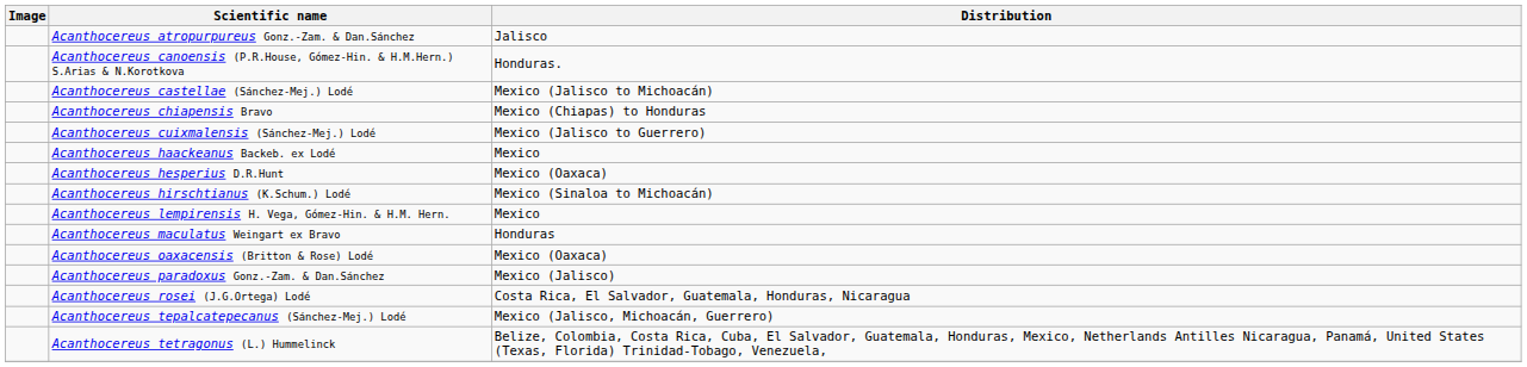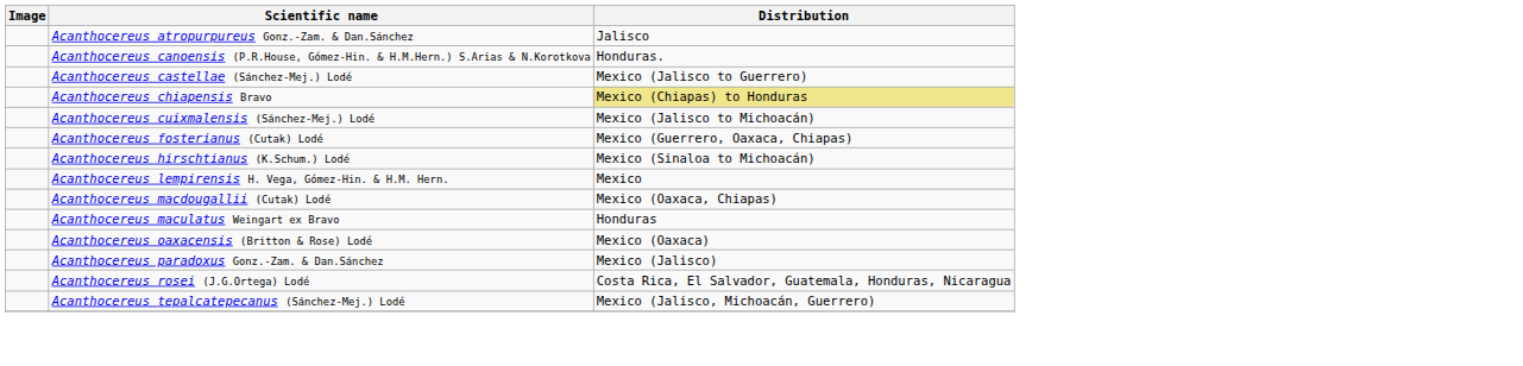Acanthocereus castellae (Sánchez-Mej.) Lodé | Distribution: Mexico (Jalisco to Michoacán) -> Mexico (Jalisco to Guerrero)
Acanthocereus chiapensis Bravo | Distribution: no background -> khaki background
Acanthocereus cuixmalensis (Sánchez-Mej.) Lodé | Distribution: Mexico (Jalisco to Guerrero) -> Mexico (Jalisco to Michoacán)
+ row: Acanthocereus fosterianus (Cutak) Lodé | Mexico (Guerrero, Oaxaca, Chiapas)
- row: Acanthocereus haackeanus Backeb. ex Lodé | Mexico
- row: Acanthocereus hesperius D.R.Hunt | Mexico (Oaxaca)
+ row: Acanthocereus macdougallii (Cutak) Lodé | Mexico (Oaxaca, Chiapas)
- row: Acanthocereus tetragonus (L.) Hummelinck | Belize, Colombia, Costa Rica, Cuba, El Salvador, Guatemala, Honduras, Mexico, Netherlands Antilles Nicaragua, Panamá, United States (Texas, Florida) Trinidad-Tobago, Venezuela,
